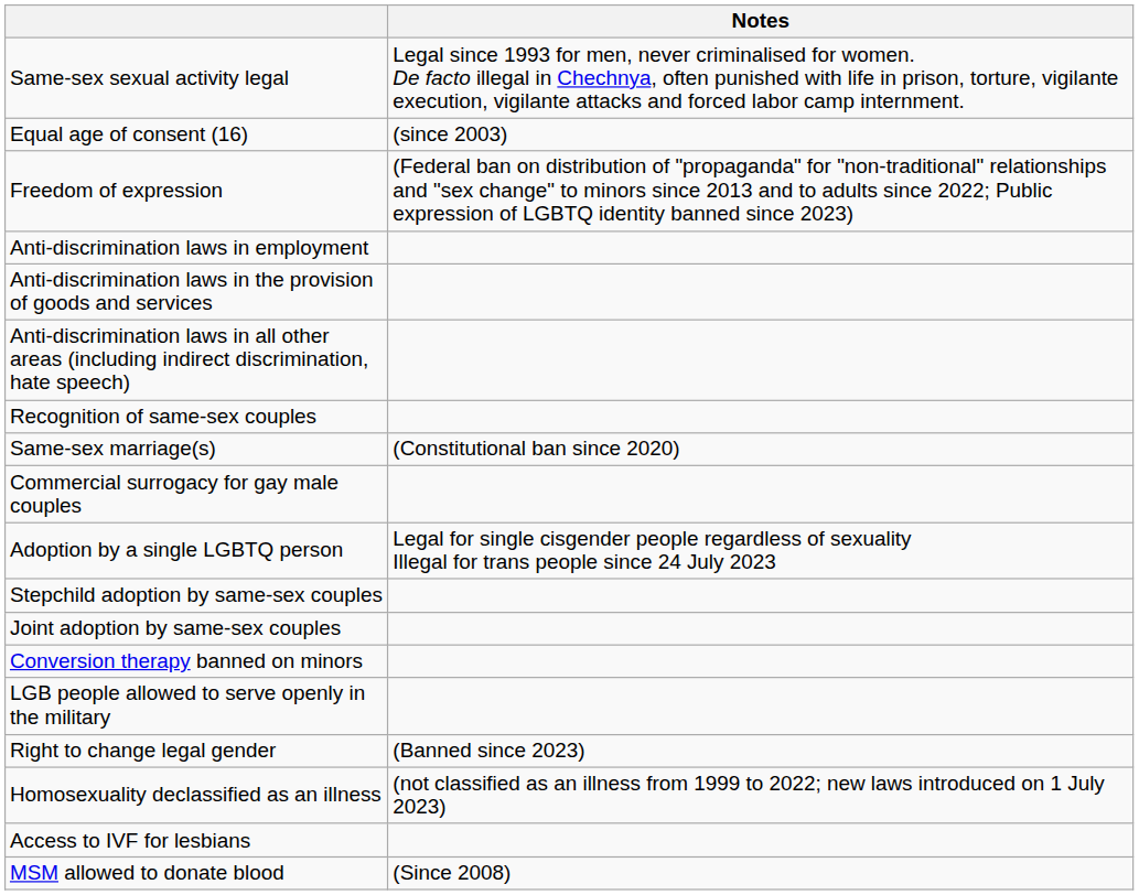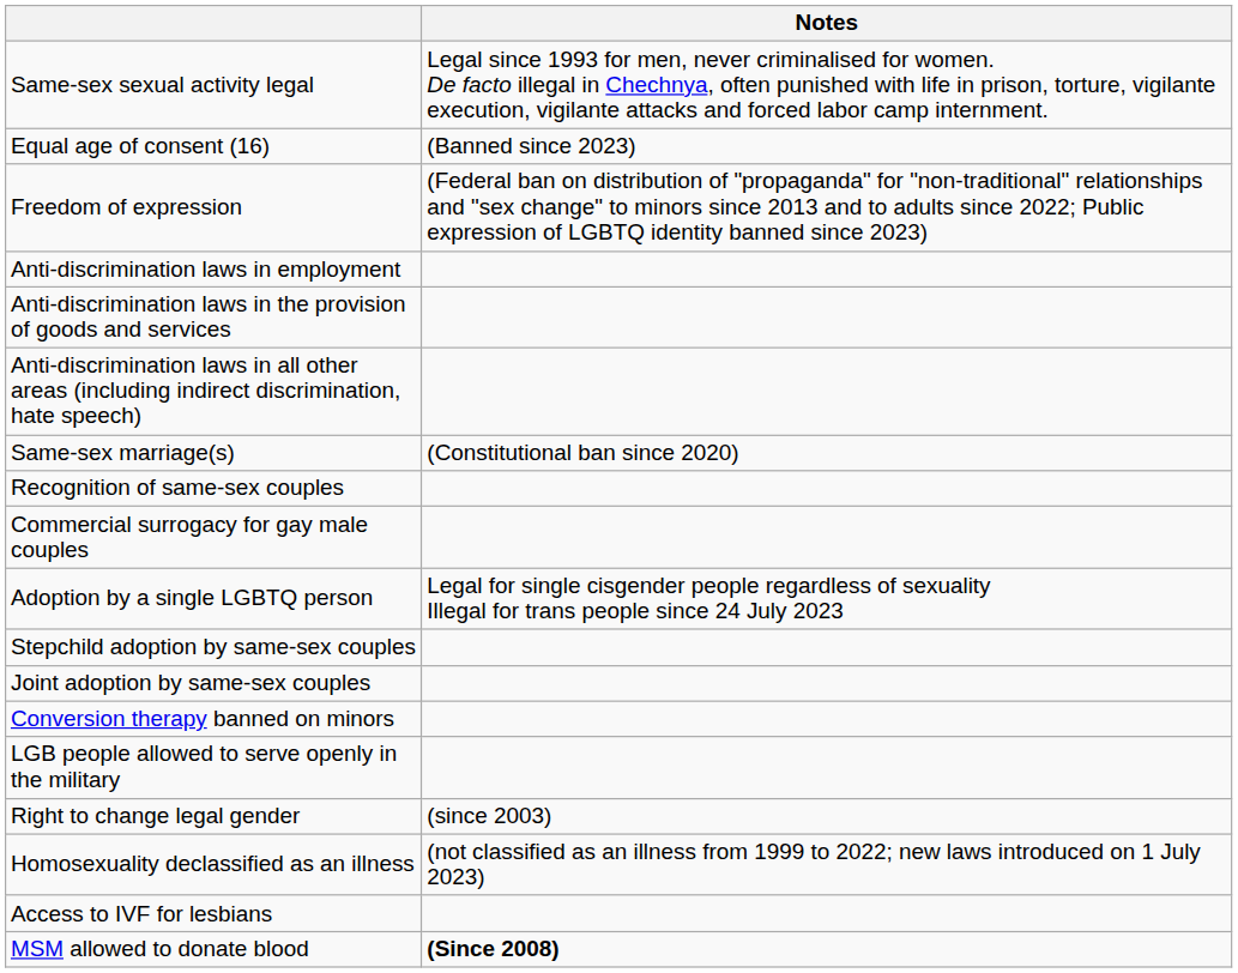Equal age of consent (16) | Notes: (since 2003) -> (Banned since 2023)
rows swapped: Same-sex marriage(s) <-> Recognition of same-sex couples
Right to change legal gender | Notes: (Banned since 2023) -> (since 2003)
MSM allowed to donate blood | Notes: normal -> bold
